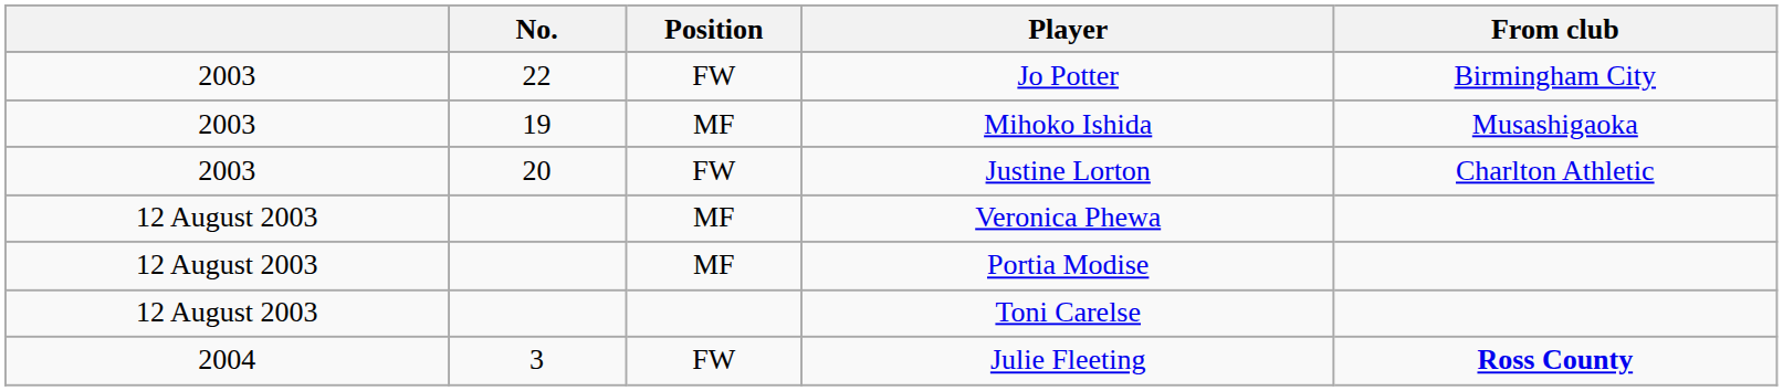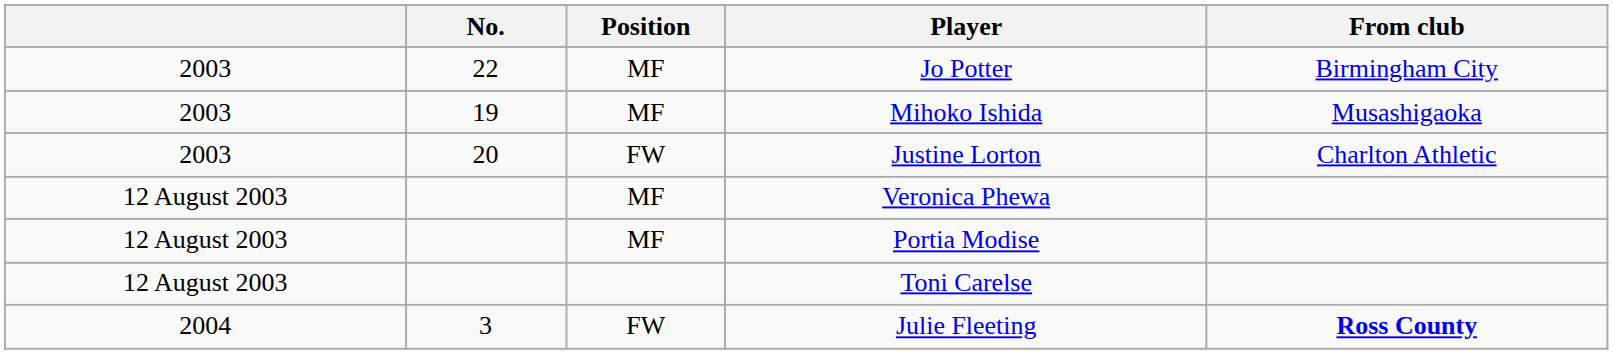Jo Potter | Position: FW -> MF
